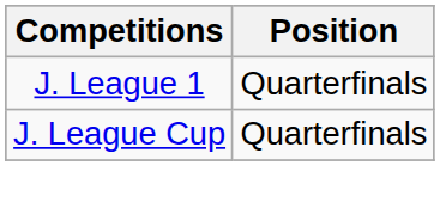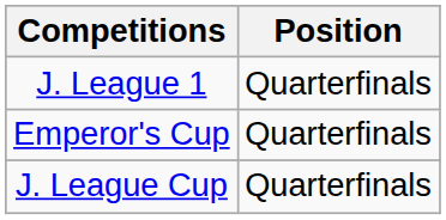+ row: Emperor's Cup | Quarterfinals
